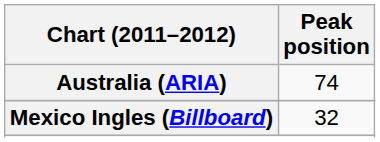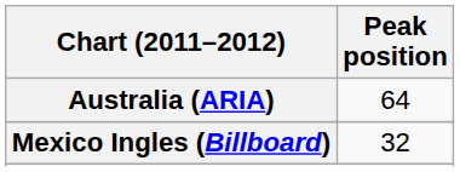Australia (ARIA) | Peak position: 74 -> 64
